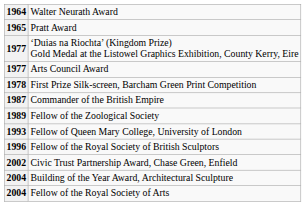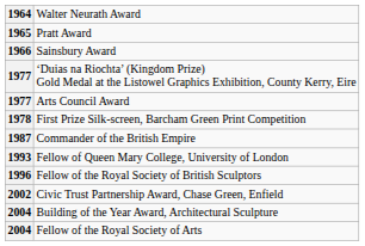+ row: 1966 | Sainsbury Award
- row: 1989 | Fellow of the Zoological Society
